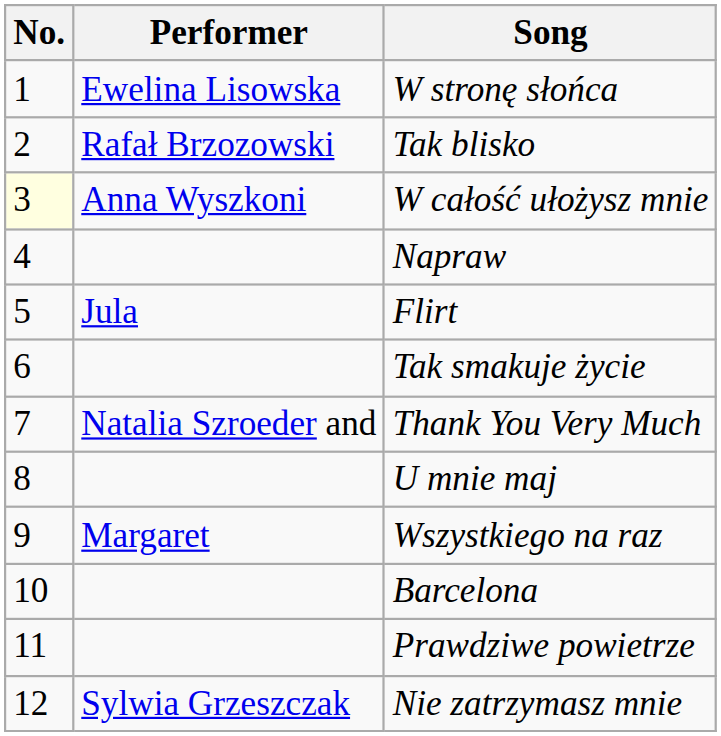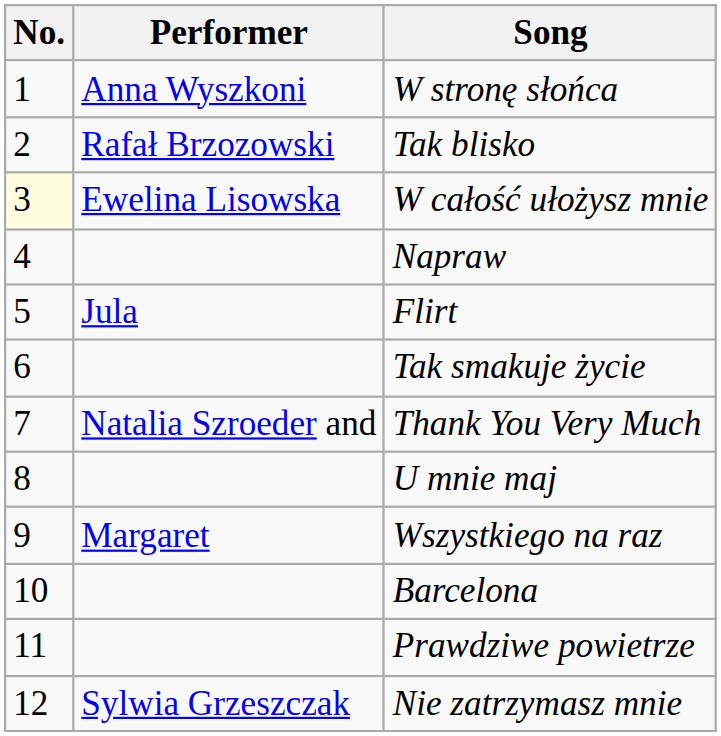W stronę słońca | Performer: Ewelina Lisowska -> Anna Wyszkoni
W całość ułożysz mnie | Performer: Anna Wyszkoni -> Ewelina Lisowska
